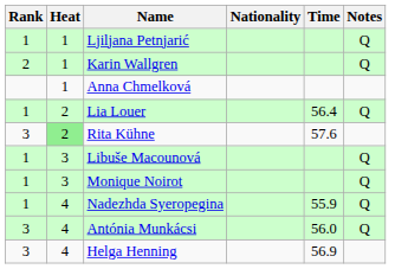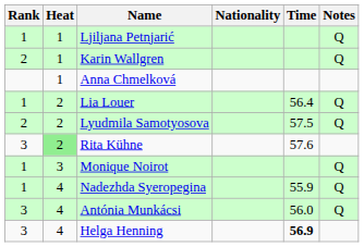+ row: 2 | 2 | Lyudmila Samotyosova | 57.5 | Q
- row: 1 | 3 | Libuše Macounová | Q
Helga Henning | Time: normal -> bold
